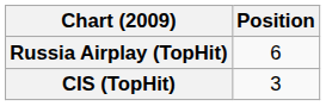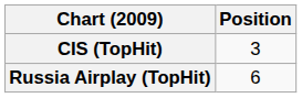rows swapped: CIS (TopHit) <-> Russia Airplay (TopHit)
